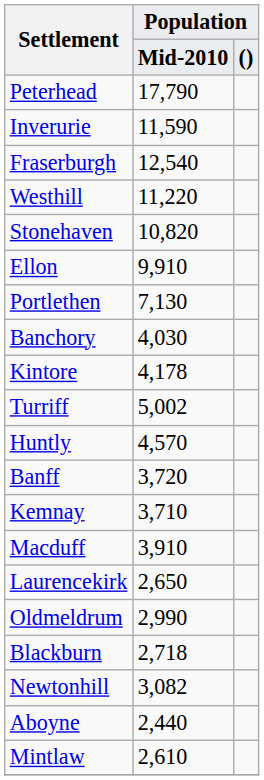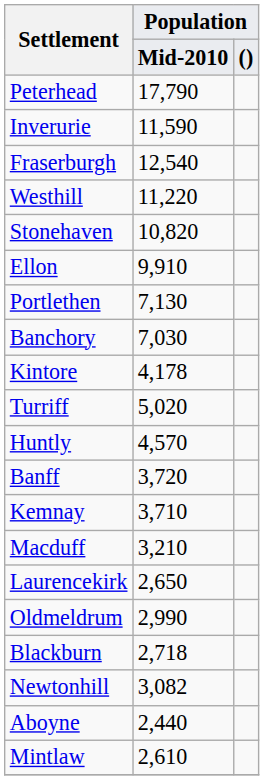Banchory | Population / Mid-2010: 4,030 -> 7,030
Turriff | Population / Mid-2010: 5,002 -> 5,020
Macduff | Population / Mid-2010: 3,910 -> 3,210
